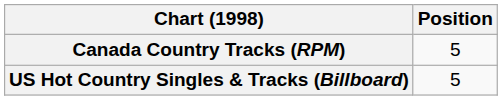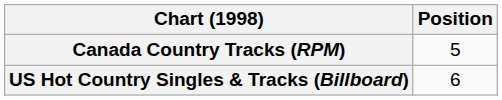US Hot Country Singles & Tracks (Billboard) | Position: 5 -> 6
